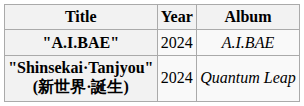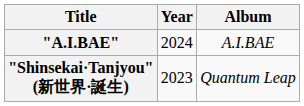"Shinsekai·Tanjyou" (新世界·誕生) | Year: 2024 -> 2023
